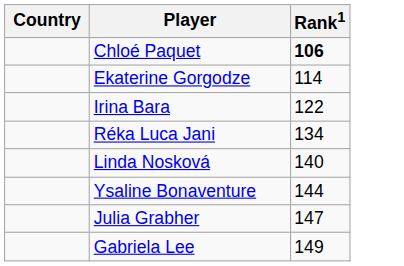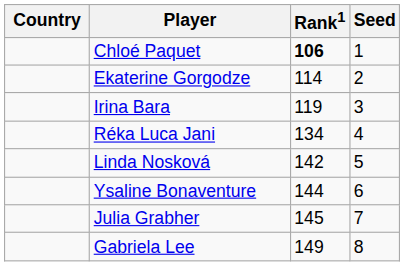+ column: Seed | 1 | 2 | 3 | 4 | 5 | 6 | 7 | 8
Irina Bara | Rank1: 122 -> 119
Linda Nosková | Rank1: 140 -> 142
Julia Grabher | Rank1: 147 -> 145
